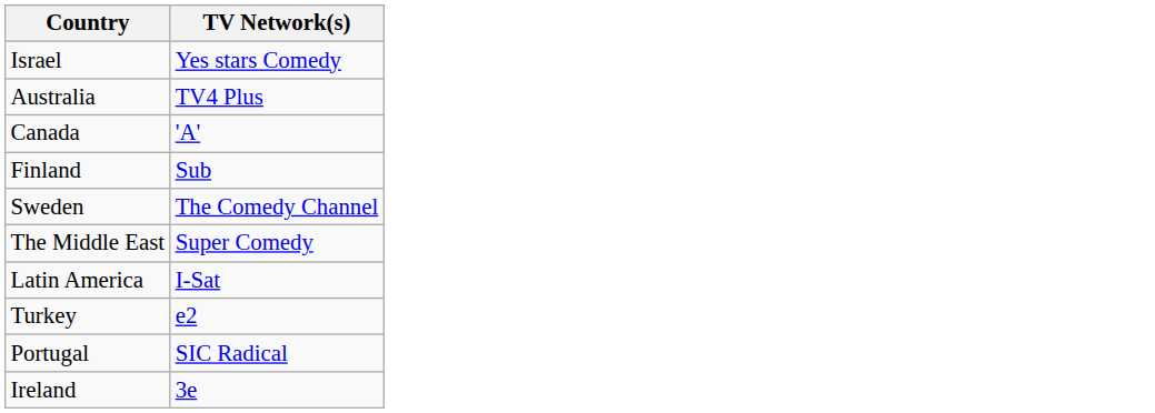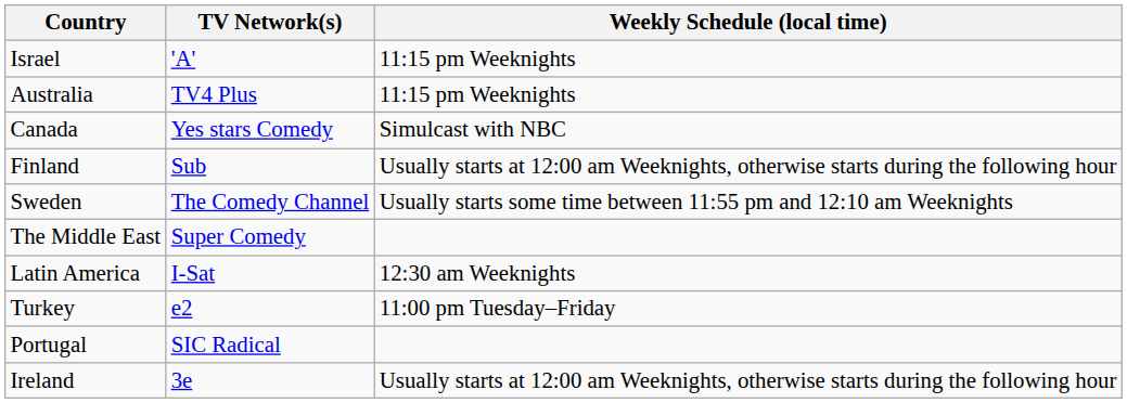+ column: Weekly Schedule (local time) | 11:15 pm Weeknights | 11:15 pm Weeknights | Simulcast with NBC | Usually starts at 12:00 am Weeknights, otherwise starts during the following hour | Usually starts some time between 11:55 pm and 12:10 am Weeknights | 12:30 am Weeknights | 11:00 pm Tuesday–Friday | Usually starts at 12:00 am Weeknights, otherwise starts during the following hour
Israel | TV Network(s): Yes stars Comedy -> 'A'
Canada | TV Network(s): 'A' -> Yes stars Comedy
